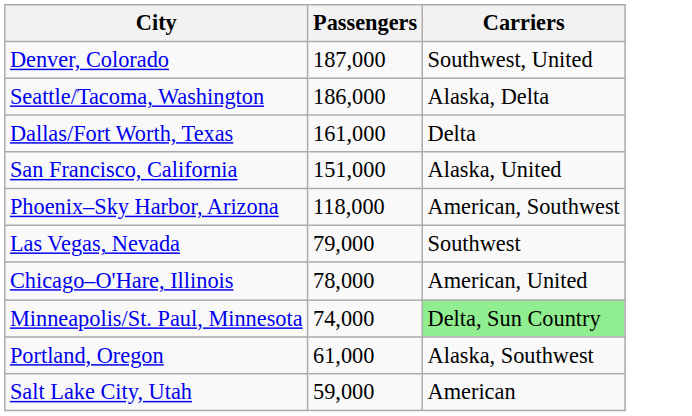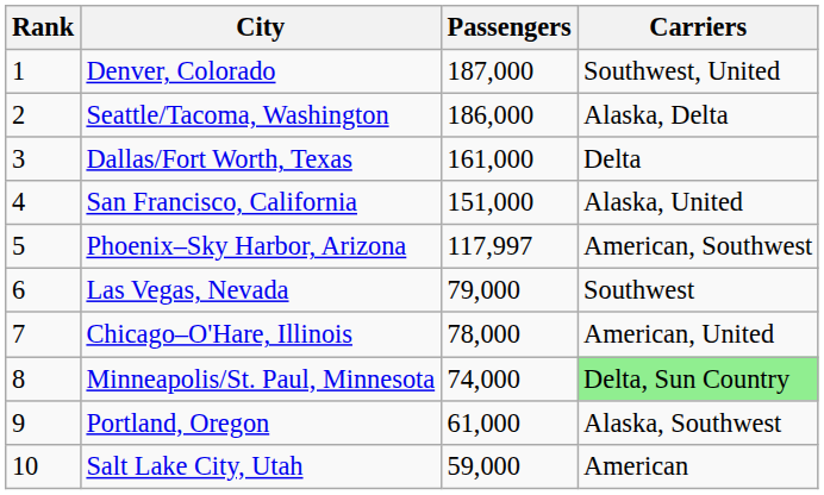+ column: Rank | 1 | 2 | 3 | 4 | 5 | 6 | 7 | 8 | 9 | 10
Phoenix–Sky Harbor, Arizona | Passengers: 118,000 -> 117,997
